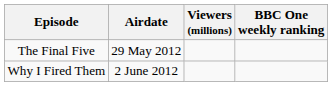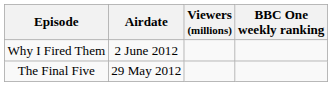rows swapped: The Final Five <-> Why I Fired Them
